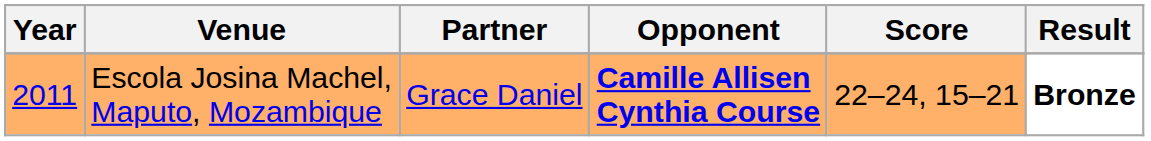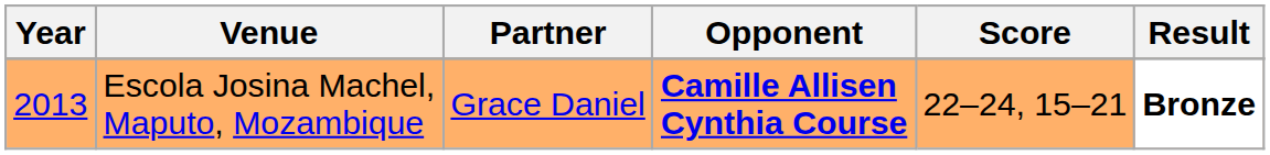Escola Josina Machel, Maputo, Mozambique | Year: 2011 -> 2013
